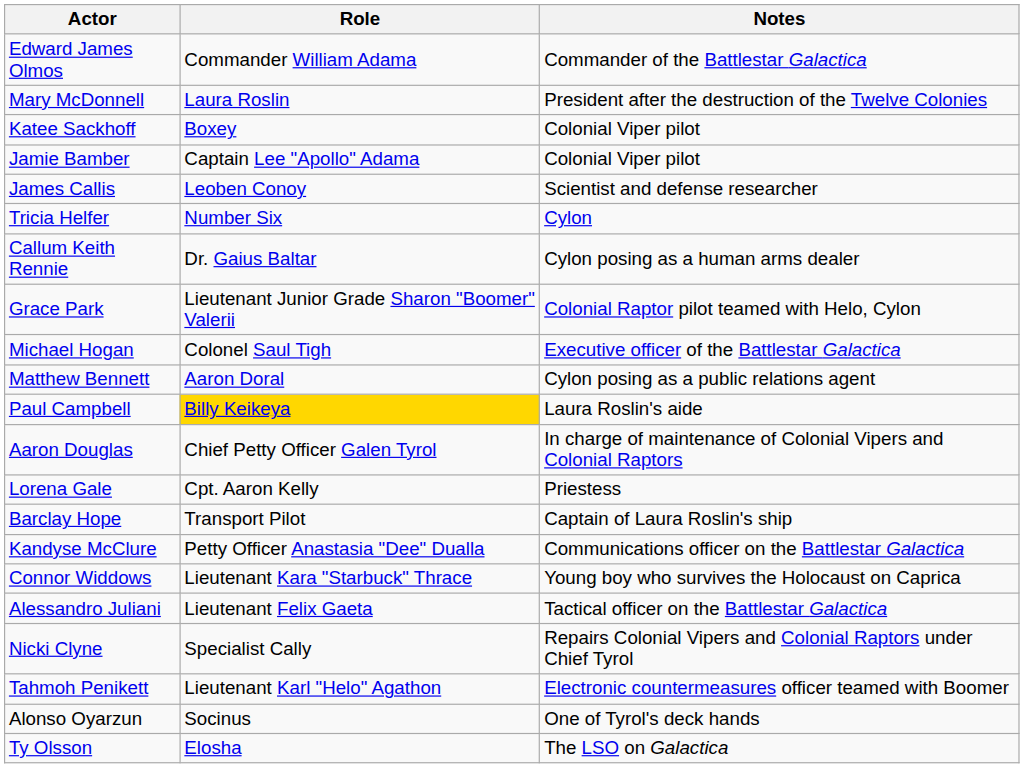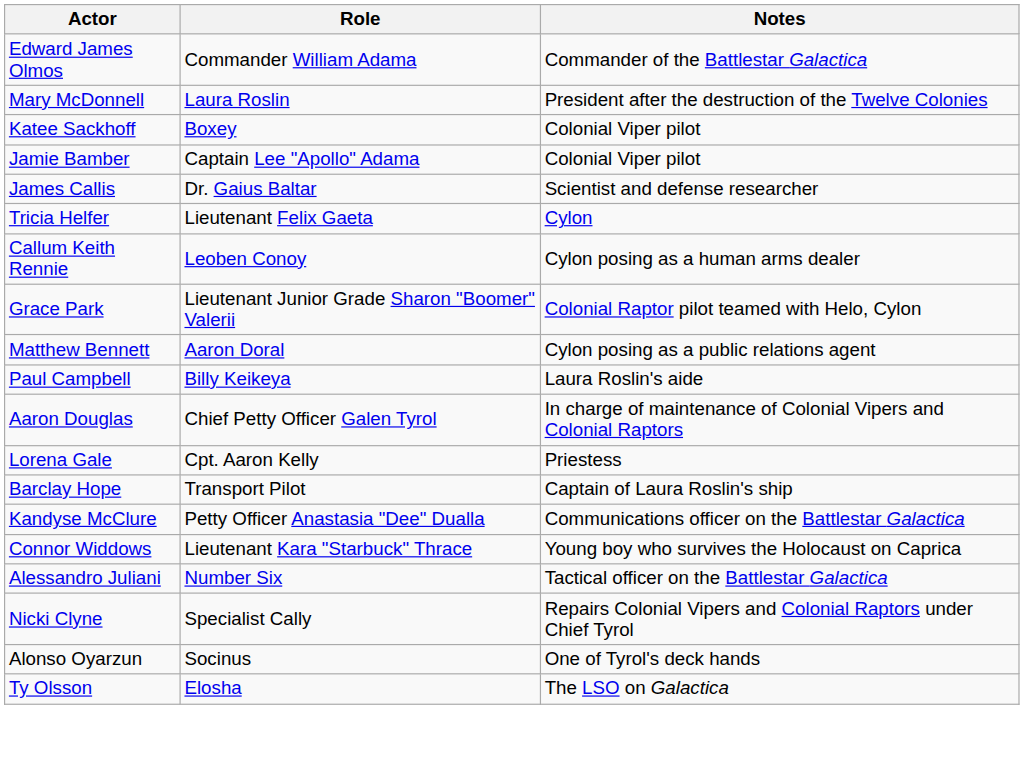James Callis | Role: Leoben Conoy -> Dr. Gaius Baltar
Tricia Helfer | Role: Number Six -> Lieutenant Felix Gaeta
Callum Keith Rennie | Role: Dr. Gaius Baltar -> Leoben Conoy
- row: Michael Hogan | Colonel Saul Tigh | Executive officer of the Battlestar Galactica
Paul Campbell | Role: gold background -> no background
Alessandro Juliani | Role: Lieutenant Felix Gaeta -> Number Six
- row: Tahmoh Penikett | Lieutenant Karl "Helo" Agathon | Electronic countermeasures officer teamed with Boomer
